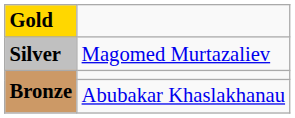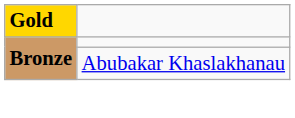- row: Silver | Magomed Murtazaliev
